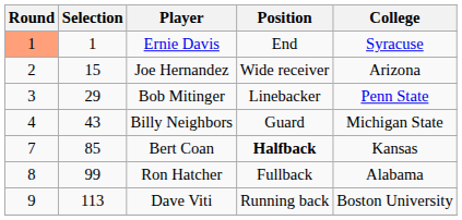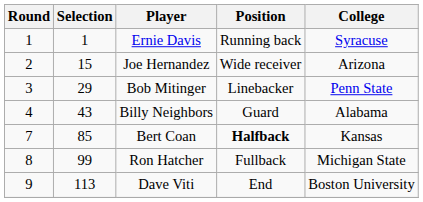Ernie Davis | Round: lightsalmon background -> no background
Ernie Davis | Position: End -> Running back
Billy Neighbors | College: Michigan State -> Alabama
Ron Hatcher | College: Alabama -> Michigan State
Dave Viti | Position: Running back -> End
